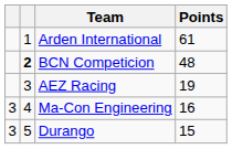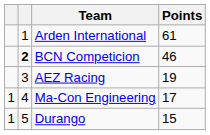BCN Competicion | Points: 48 -> 46
Ma-Con Engineering | column 1: 3 -> 1
Ma-Con Engineering | Points: 16 -> 17
Durango | column 1: 3 -> 1
